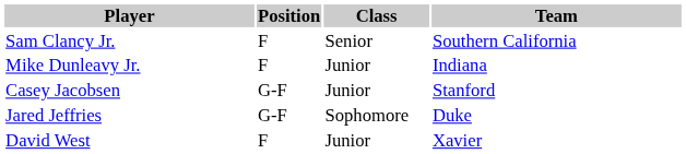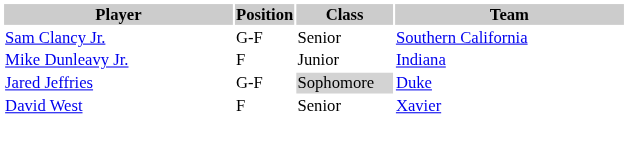Sam Clancy Jr. | Position: F -> G-F
- row: Casey Jacobsen | G-F | Junior | Stanford
Jared Jeffries | Class: no background -> lightgrey background
David West | Class: Junior -> Senior
